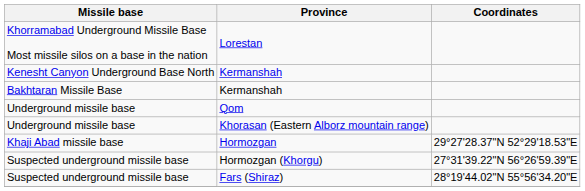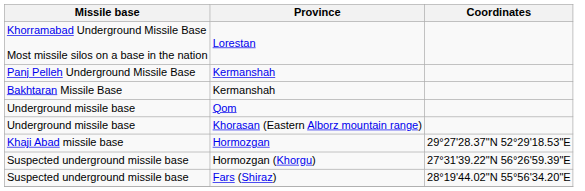- row: Kenesht Canyon Underground Base North | Kermanshah
+ row: Panj Pelleh Underground Missile Base | Kermanshah
